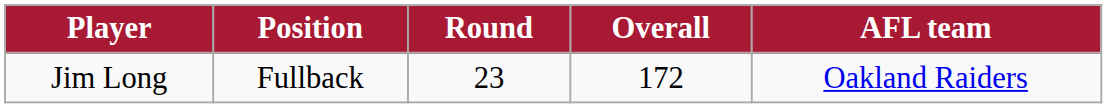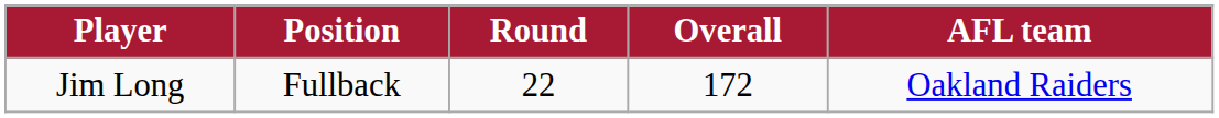Jim Long | Round: 23 -> 22
